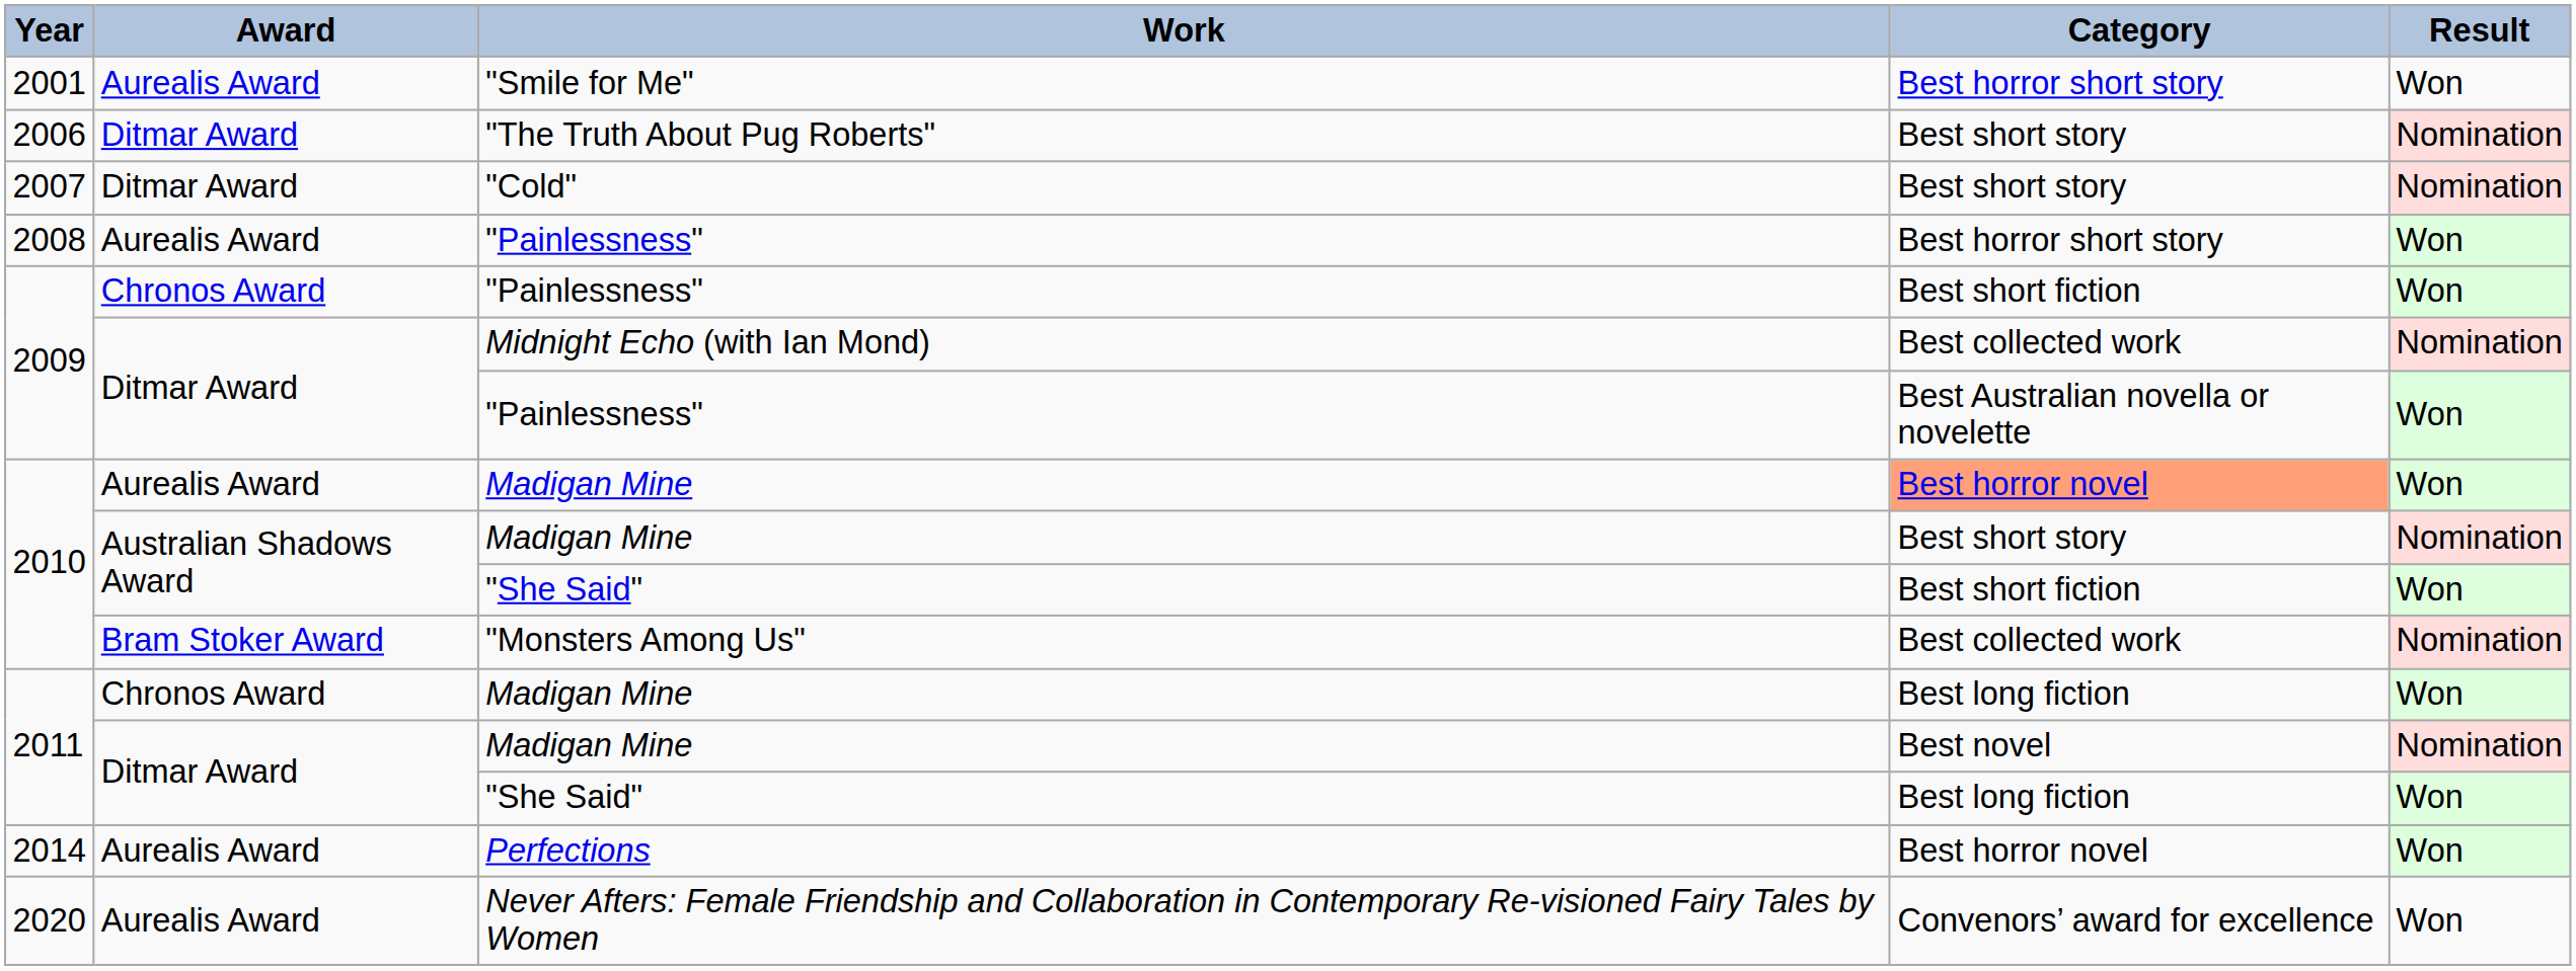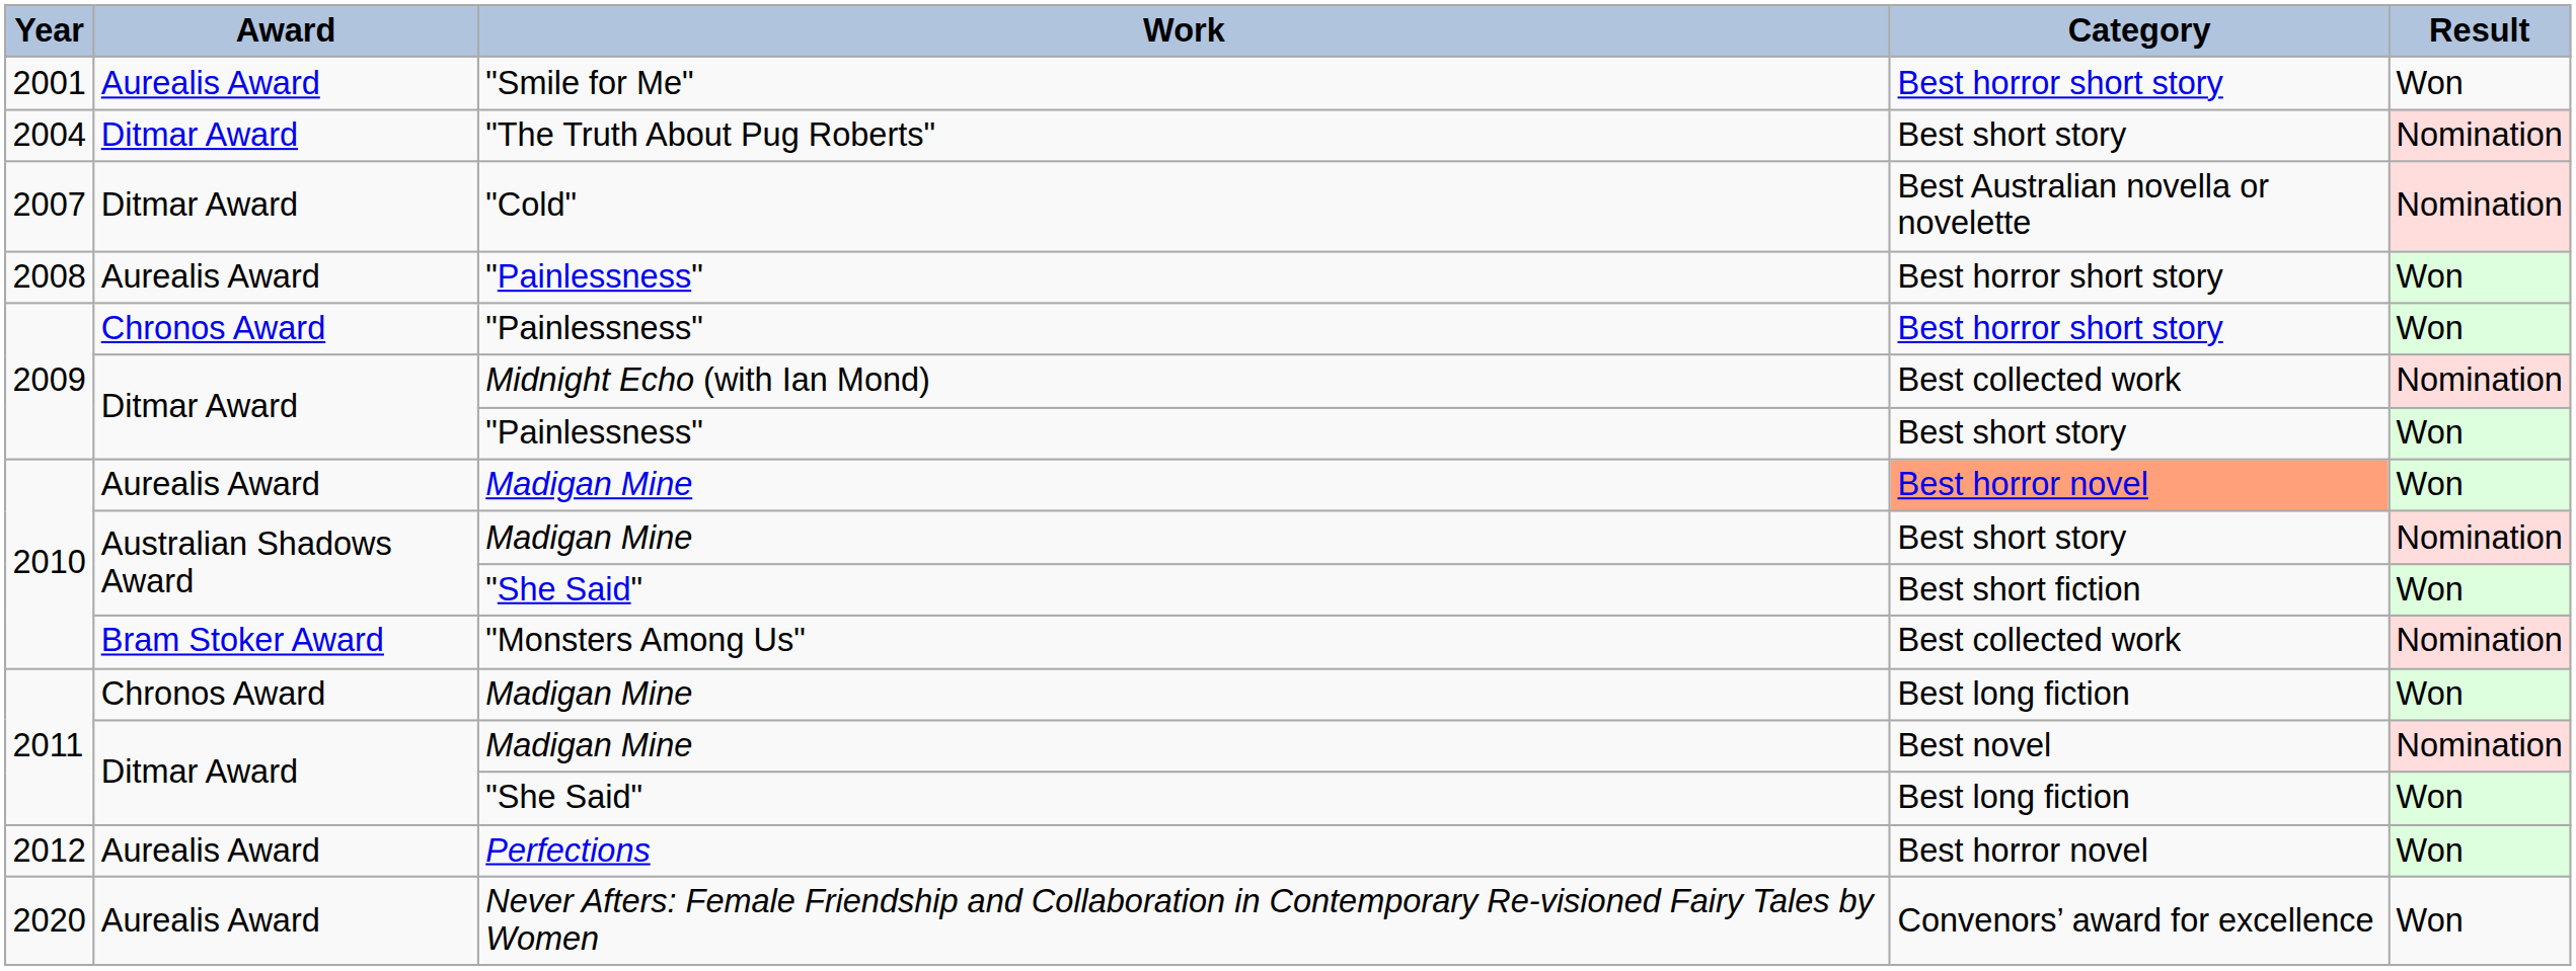"The Truth About Pug Roberts" | Year: 2006 -> 2004
"Cold" | Category: Best short story -> Best Australian novella or novelette
Chronos Award / "Painlessness" | Category: Best short fiction -> Best horror short story
Ditmar Award / "Painlessness" | Category: Best Australian novella or novelette -> Best short story
Perfections | Year: 2014 -> 2012
